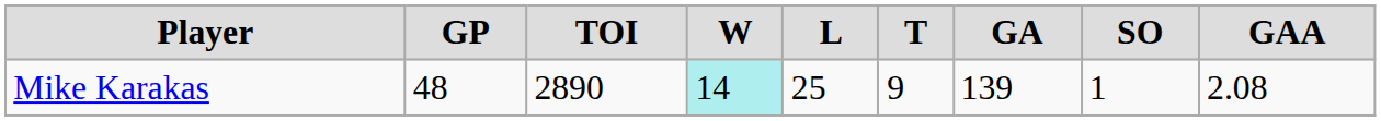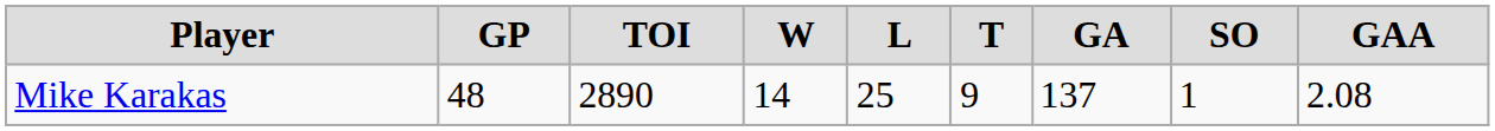Mike Karakas | W: paleturquoise background -> no background
Mike Karakas | GA: 139 -> 137
